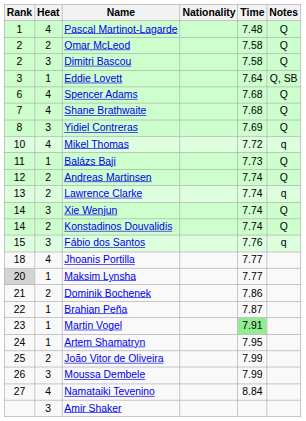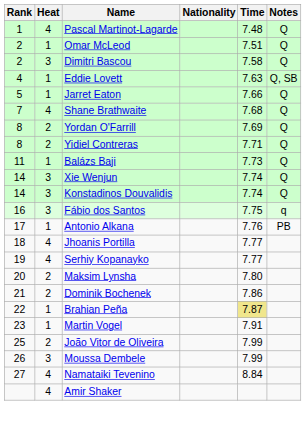Omar McLeod | Heat: 2 -> 1
Omar McLeod | Time: 7.58 -> 7.51
Eddie Lovett | Rank: 3 -> 4
Eddie Lovett | Time: 7.64 -> 7.63
+ row: 5 | 1 | Jarret Eaton | 7.66 | Q
- row: 6 | 4 | Spencer Adams | 7.68 | Q
+ row: 8 | 2 | Yordan O'Farrill | 7.69 | Q
Yidiel Contreras | Heat: 3 -> 2
Yidiel Contreras | Time: 7.69 -> 7.71
- row: 10 | 4 | Mikel Thomas | 7.72 | q
- row: 12 | 2 | Andreas Martinsen | 7.74 | Q
- row: 13 | 2 | Lawrence Clarke | 7.74 | q
Konstadinos Douvalidis | Heat: 2 -> 3
Fábio dos Santos | Rank: 15 -> 16
Fábio dos Santos | Time: 7.76 -> 7.75
+ row: 17 | 1 | Antonio Alkana | 7.76 | PB
+ row: 19 | 4 | Serhiy Kopanayko | 7.77
Maksim Lynsha | Rank: lightgrey background -> no background
Maksim Lynsha | Heat: 1 -> 2
Maksim Lynsha | Time: 7.77 -> 7.80
Brahian Peña | Time: no background -> khaki background
Martin Vogel | Time: lightgreen background -> no background
- row: 24 | 1 | Artem Shamatryn | 7.95
Amir Shaker | Heat: 3 -> 4
